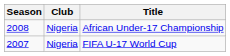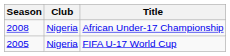FIFA U-17 World Cup | Season: 2007 -> 2005
